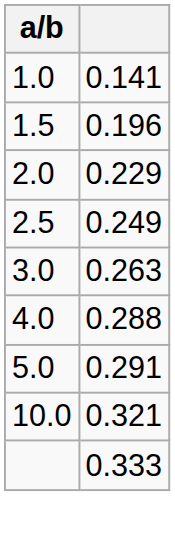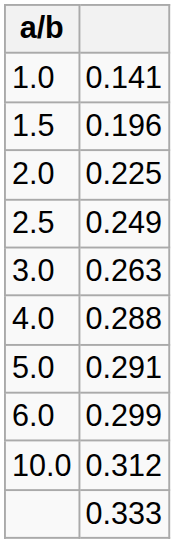2.0 | column 2: 0.229 -> 0.225
+ row: 6.0 | 0.299
10.0 | column 2: 0.321 -> 0.312
